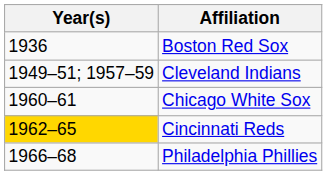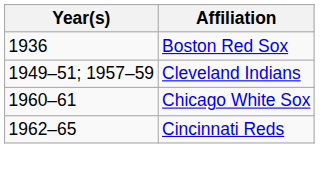Cincinnati Reds | Year(s): gold background -> no background
- row: 1966–68 | Philadelphia Phillies
